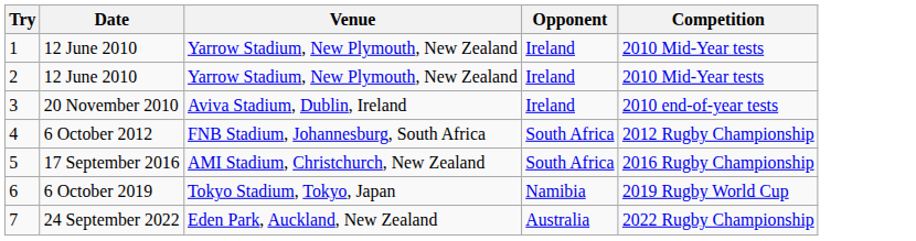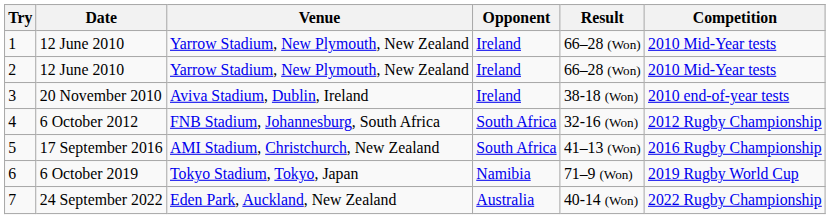+ column: Result | 66–28 (Won) | 66–28 (Won) | 38-18 (Won) | 32-16 (Won) | 41–13 (Won) | 71–9 (Won) | 40-14 (Won)
